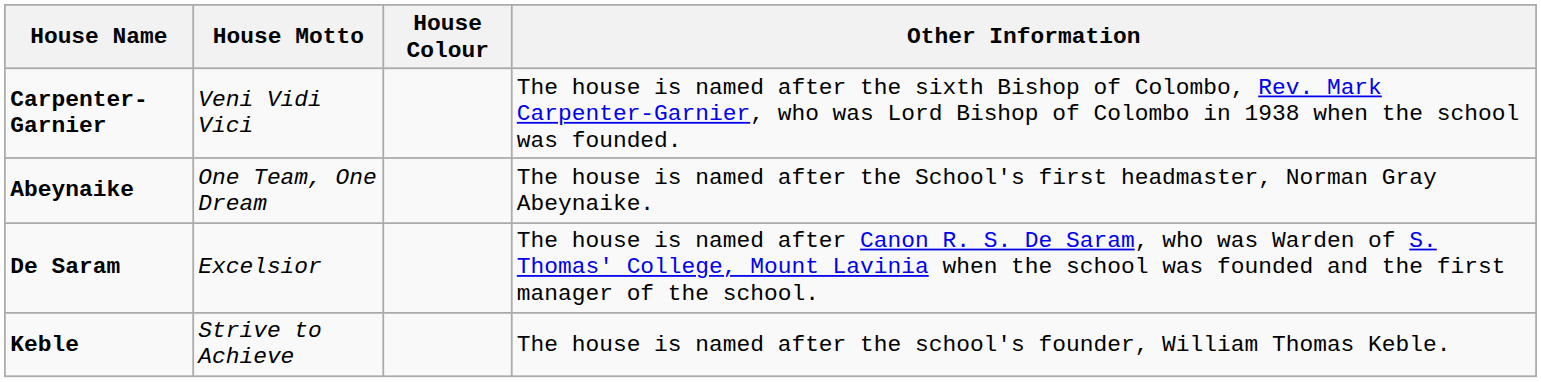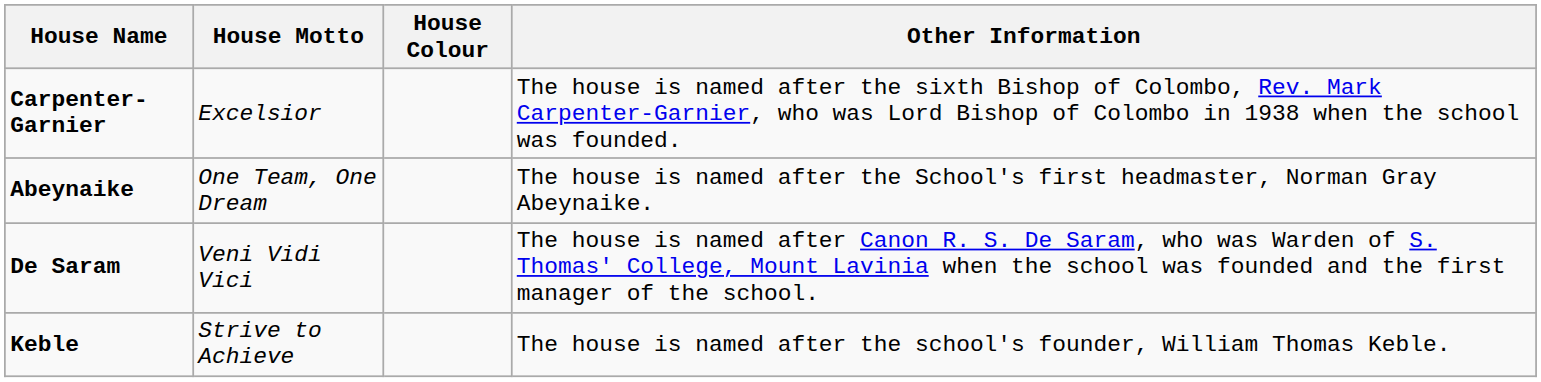Carpenter-Garnier | House Motto: Veni Vidi Vici -> Excelsior
De Saram | House Motto: Excelsior -> Veni Vidi Vici
